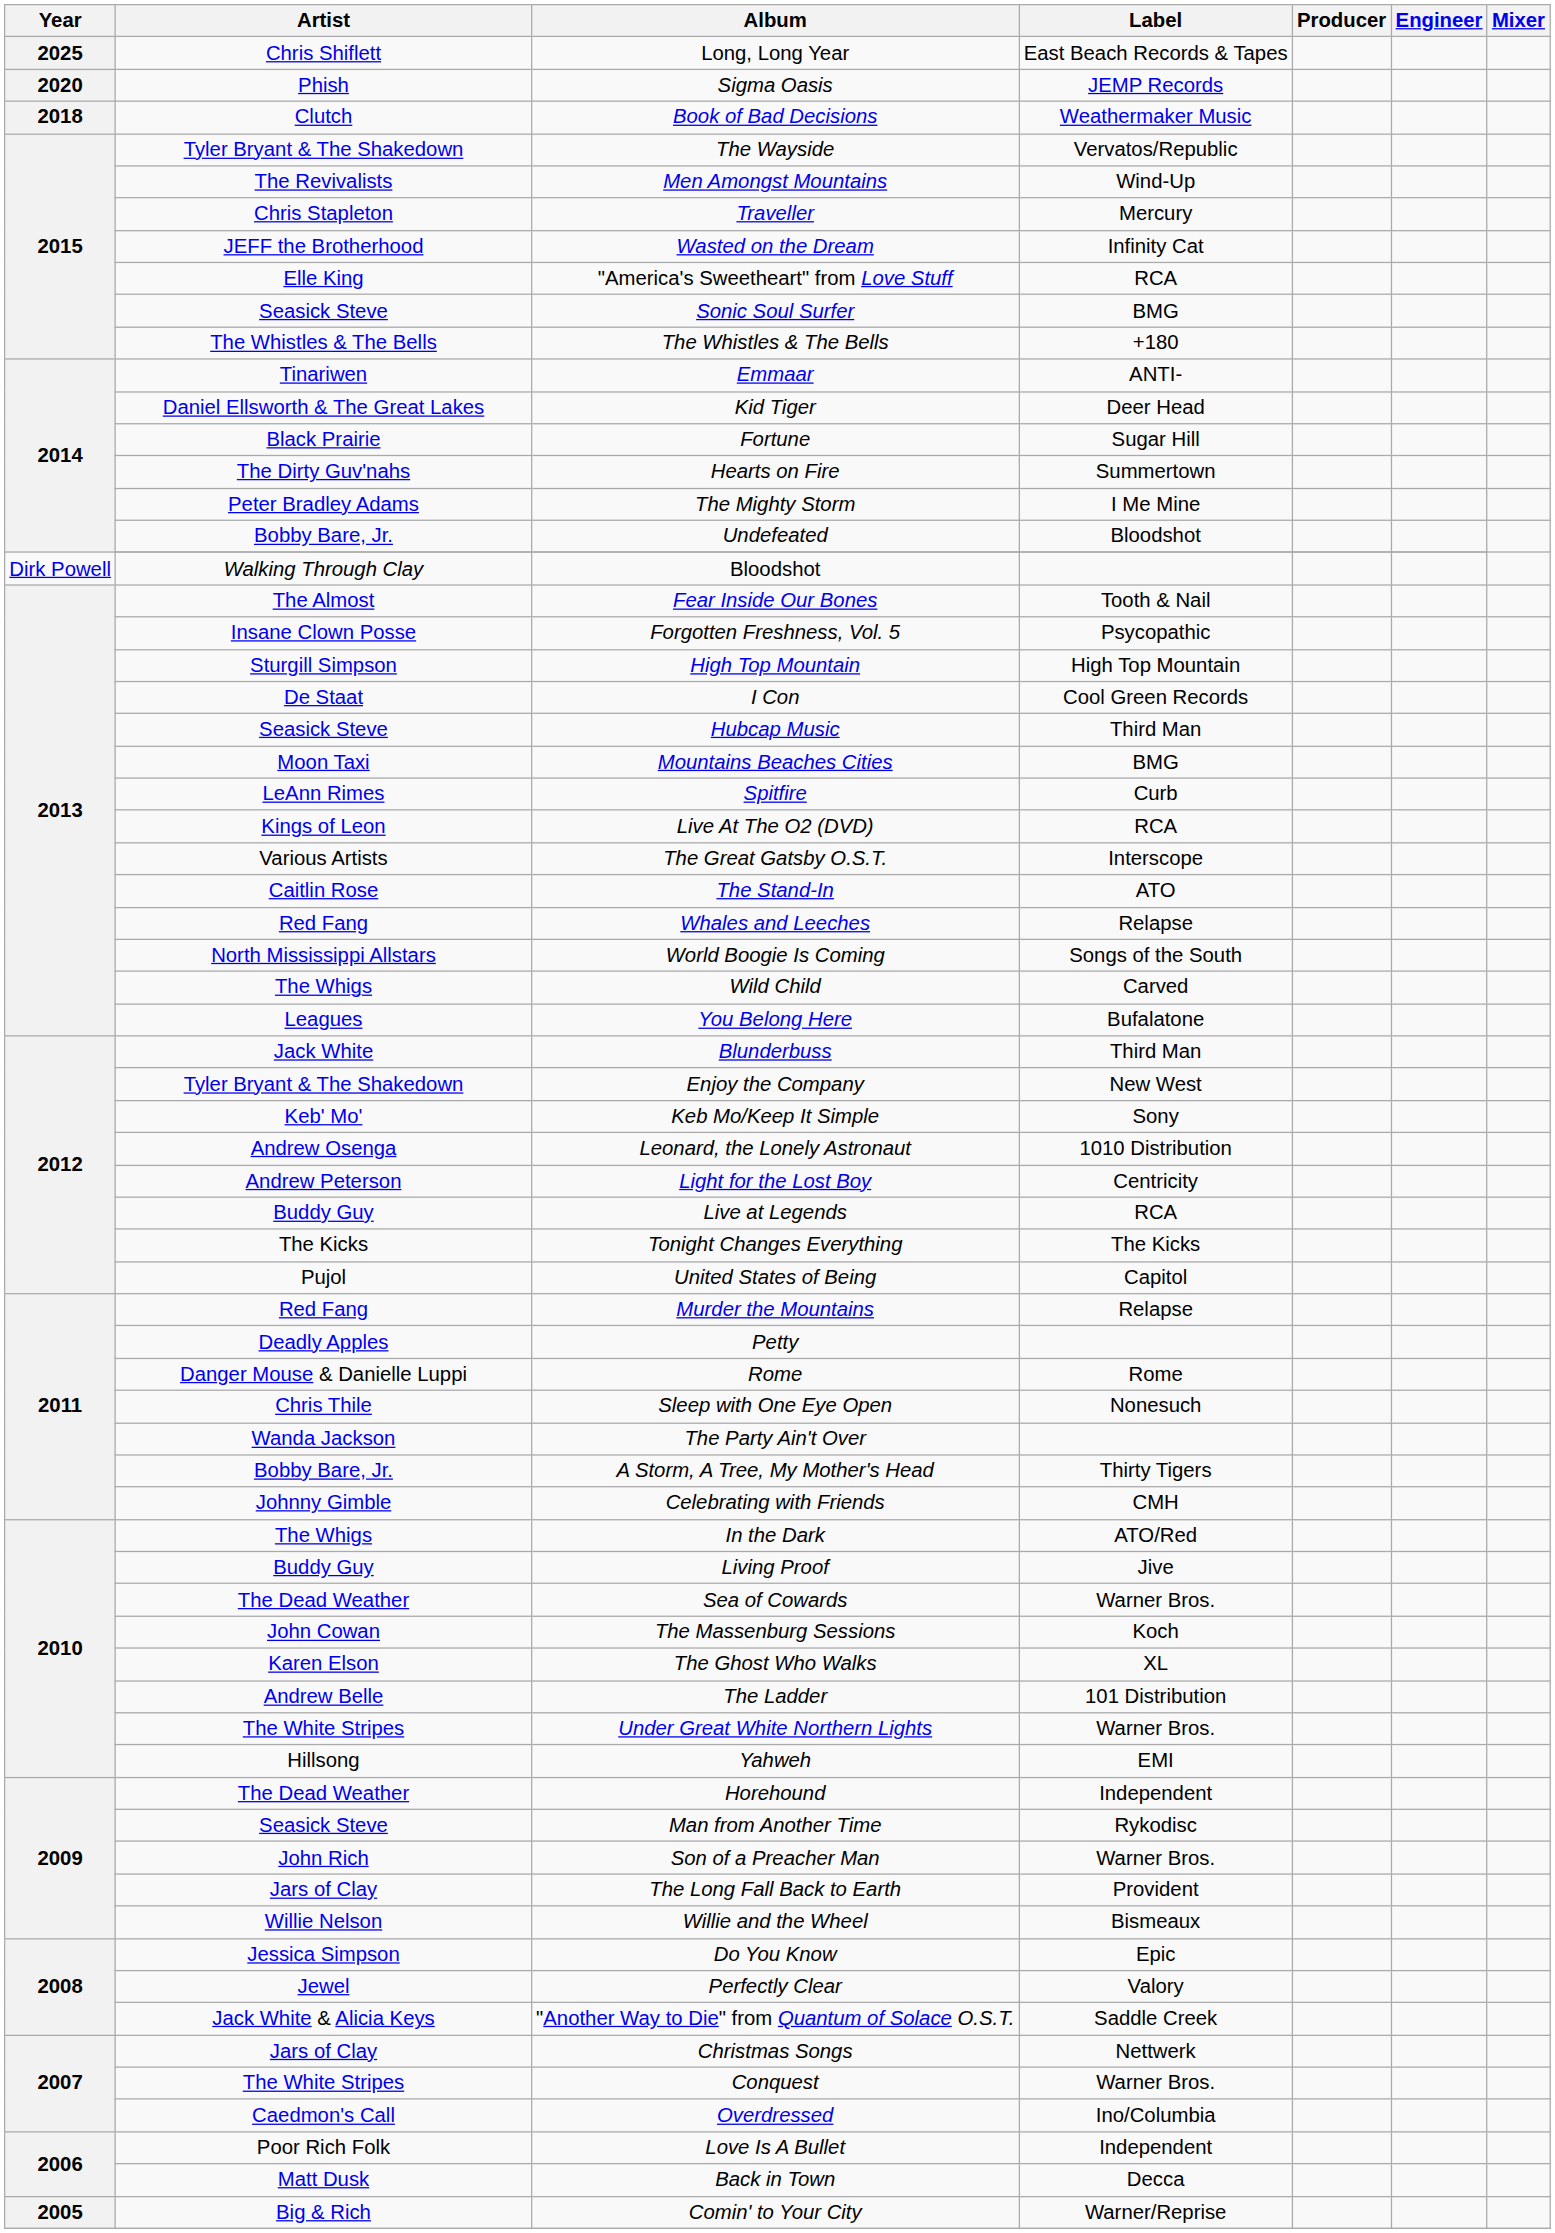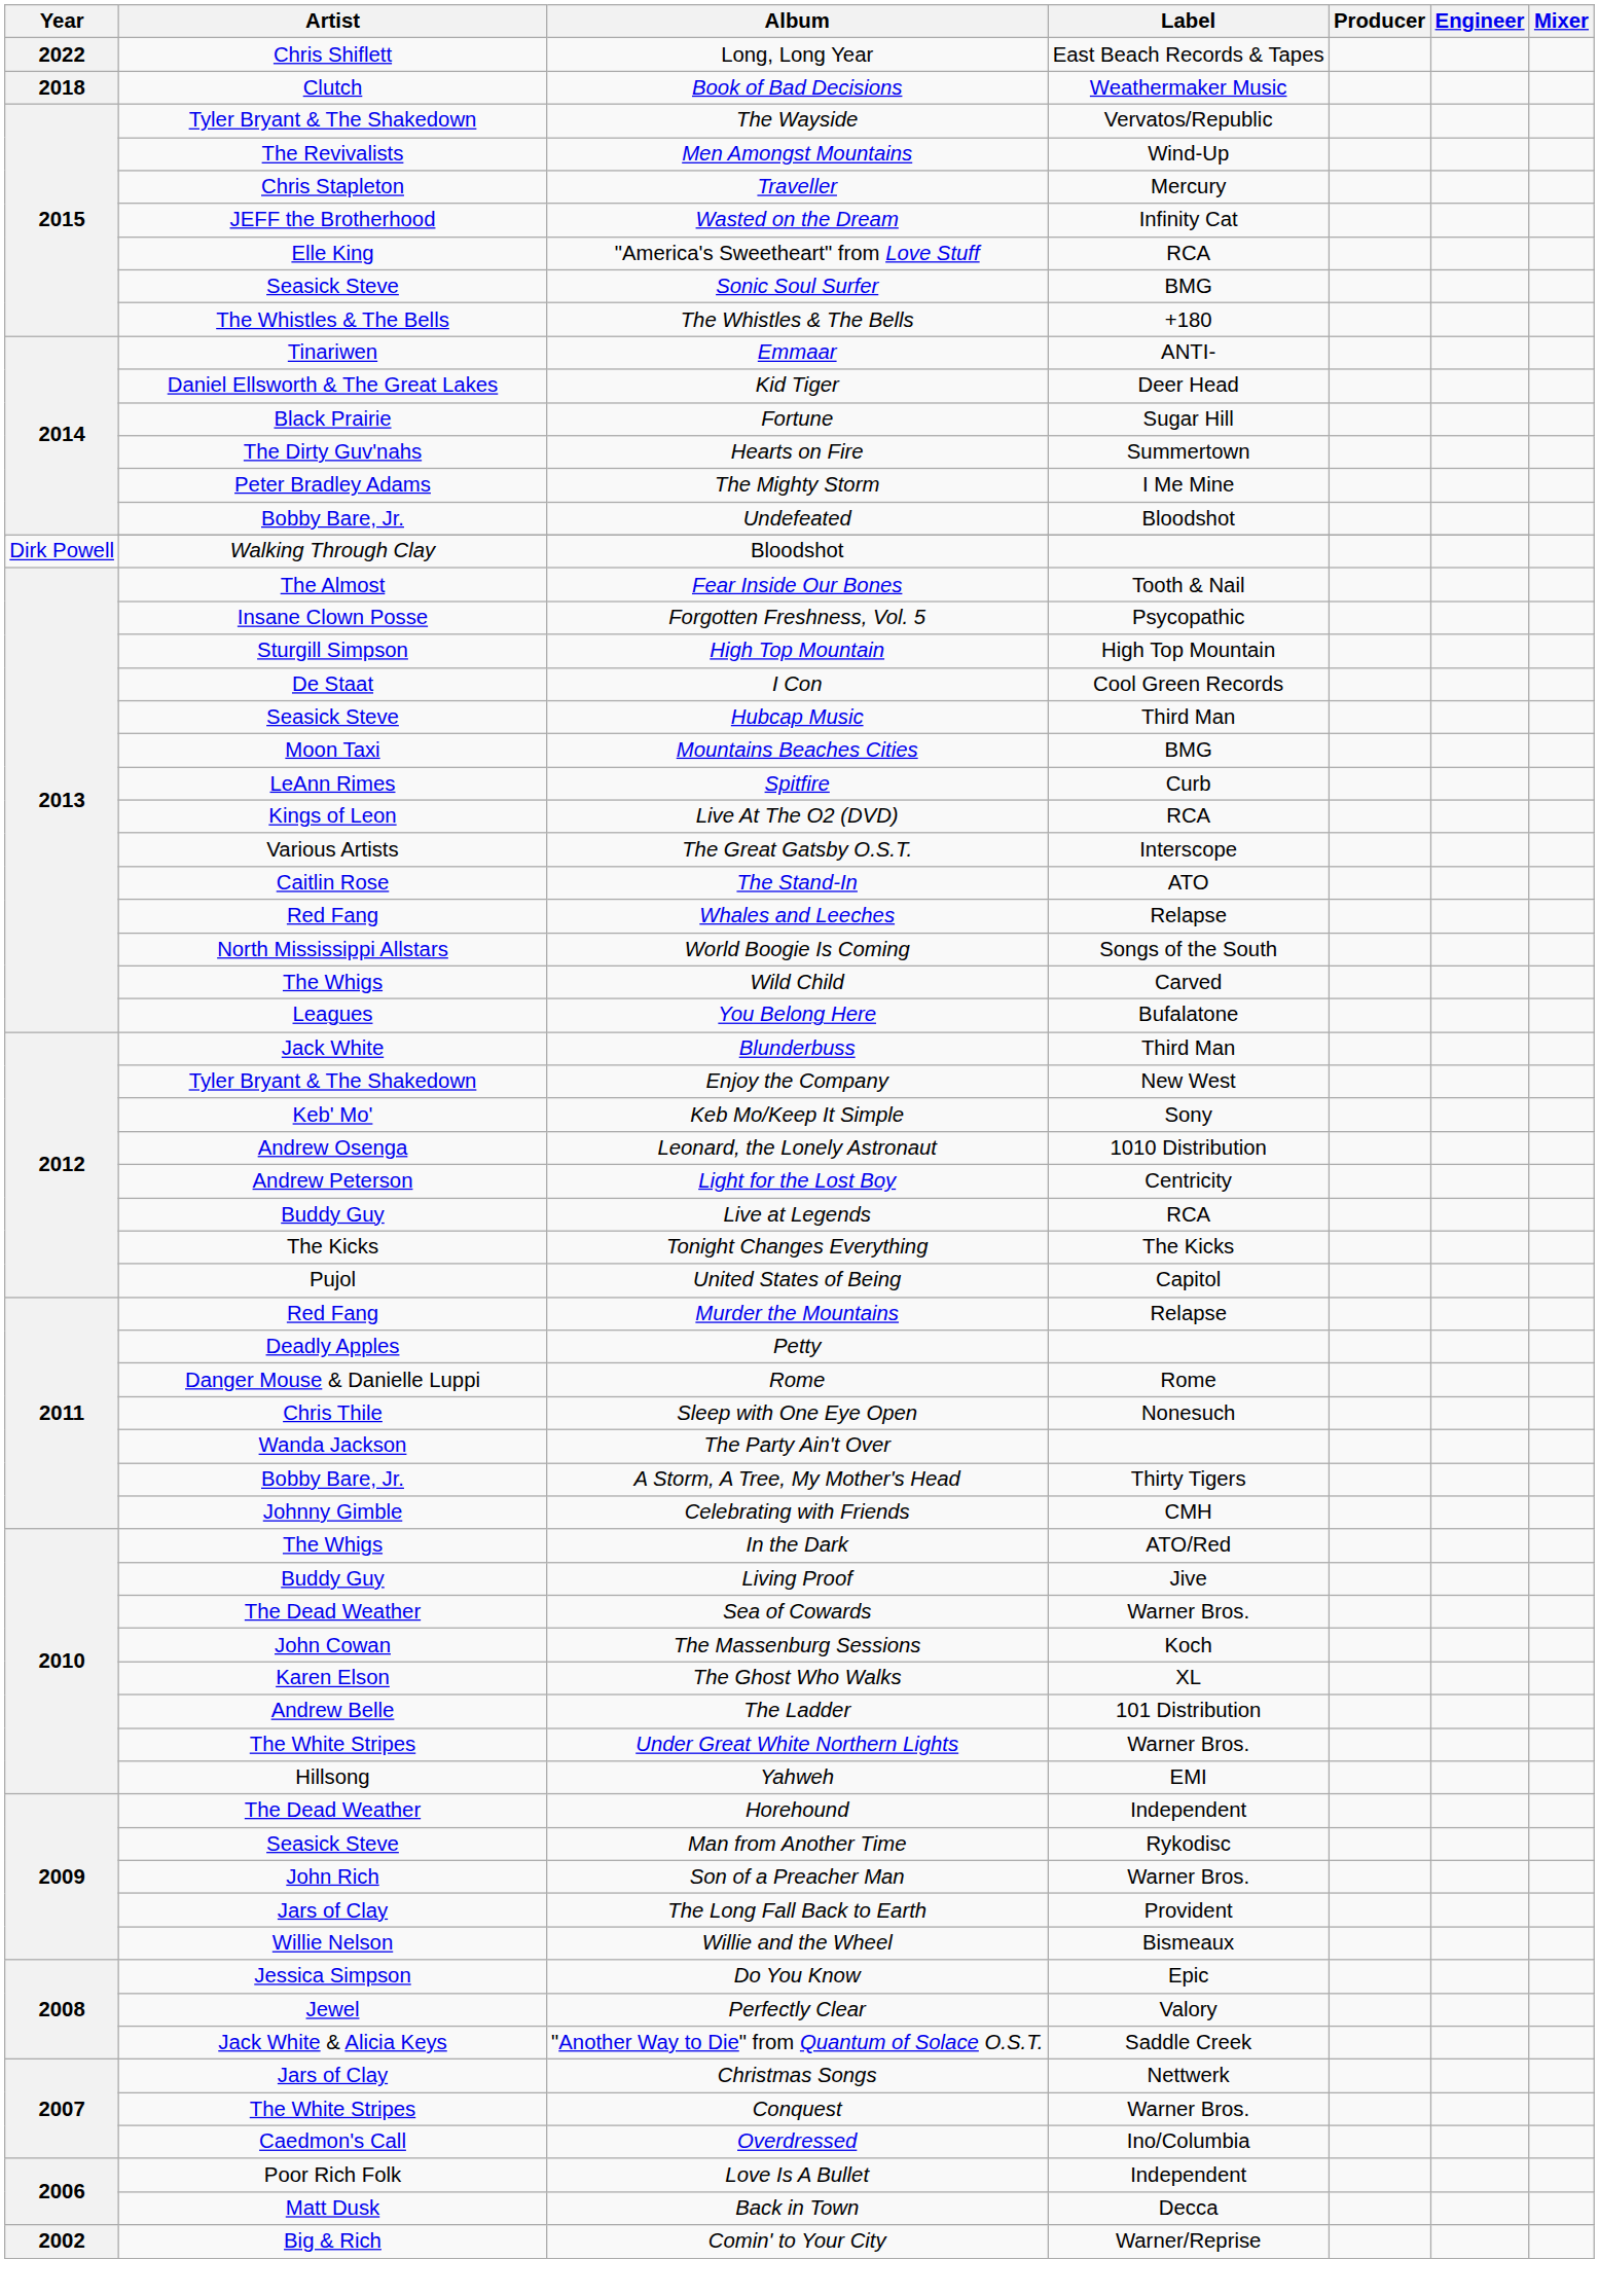Long, Long Year | Year: 2025 -> 2022
- row: 2020 | Phish | Sigma Oasis | JEMP Records
Comin' to Your City | Year: 2005 -> 2002
